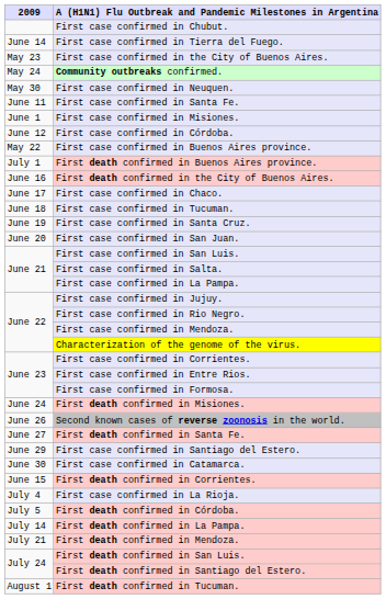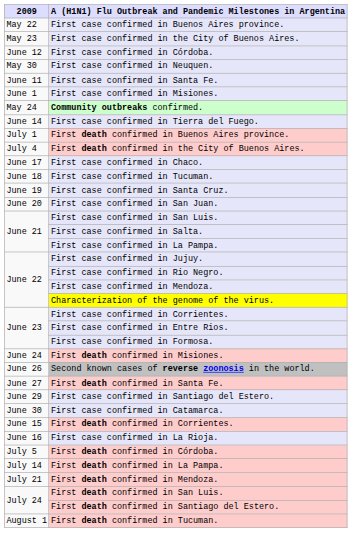- row: First case confirmed in Chubut.
rows swapped: First case confirmed in Buenos Aires province. <-> First case confirmed in Tierra del Fuego.
rows swapped: Community outbreaks confirmed. <-> First case confirmed in Córdoba.
First death confirmed in the City of Buenos Aires. | 2009: June 16 -> July 4
First case confirmed in La Rioja. | 2009: July 4 -> June 16
